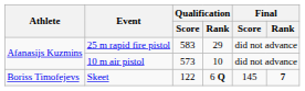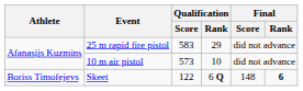Skeet | Final / Score: 145 -> 148
Skeet | Final / Rank: 7 -> 6
